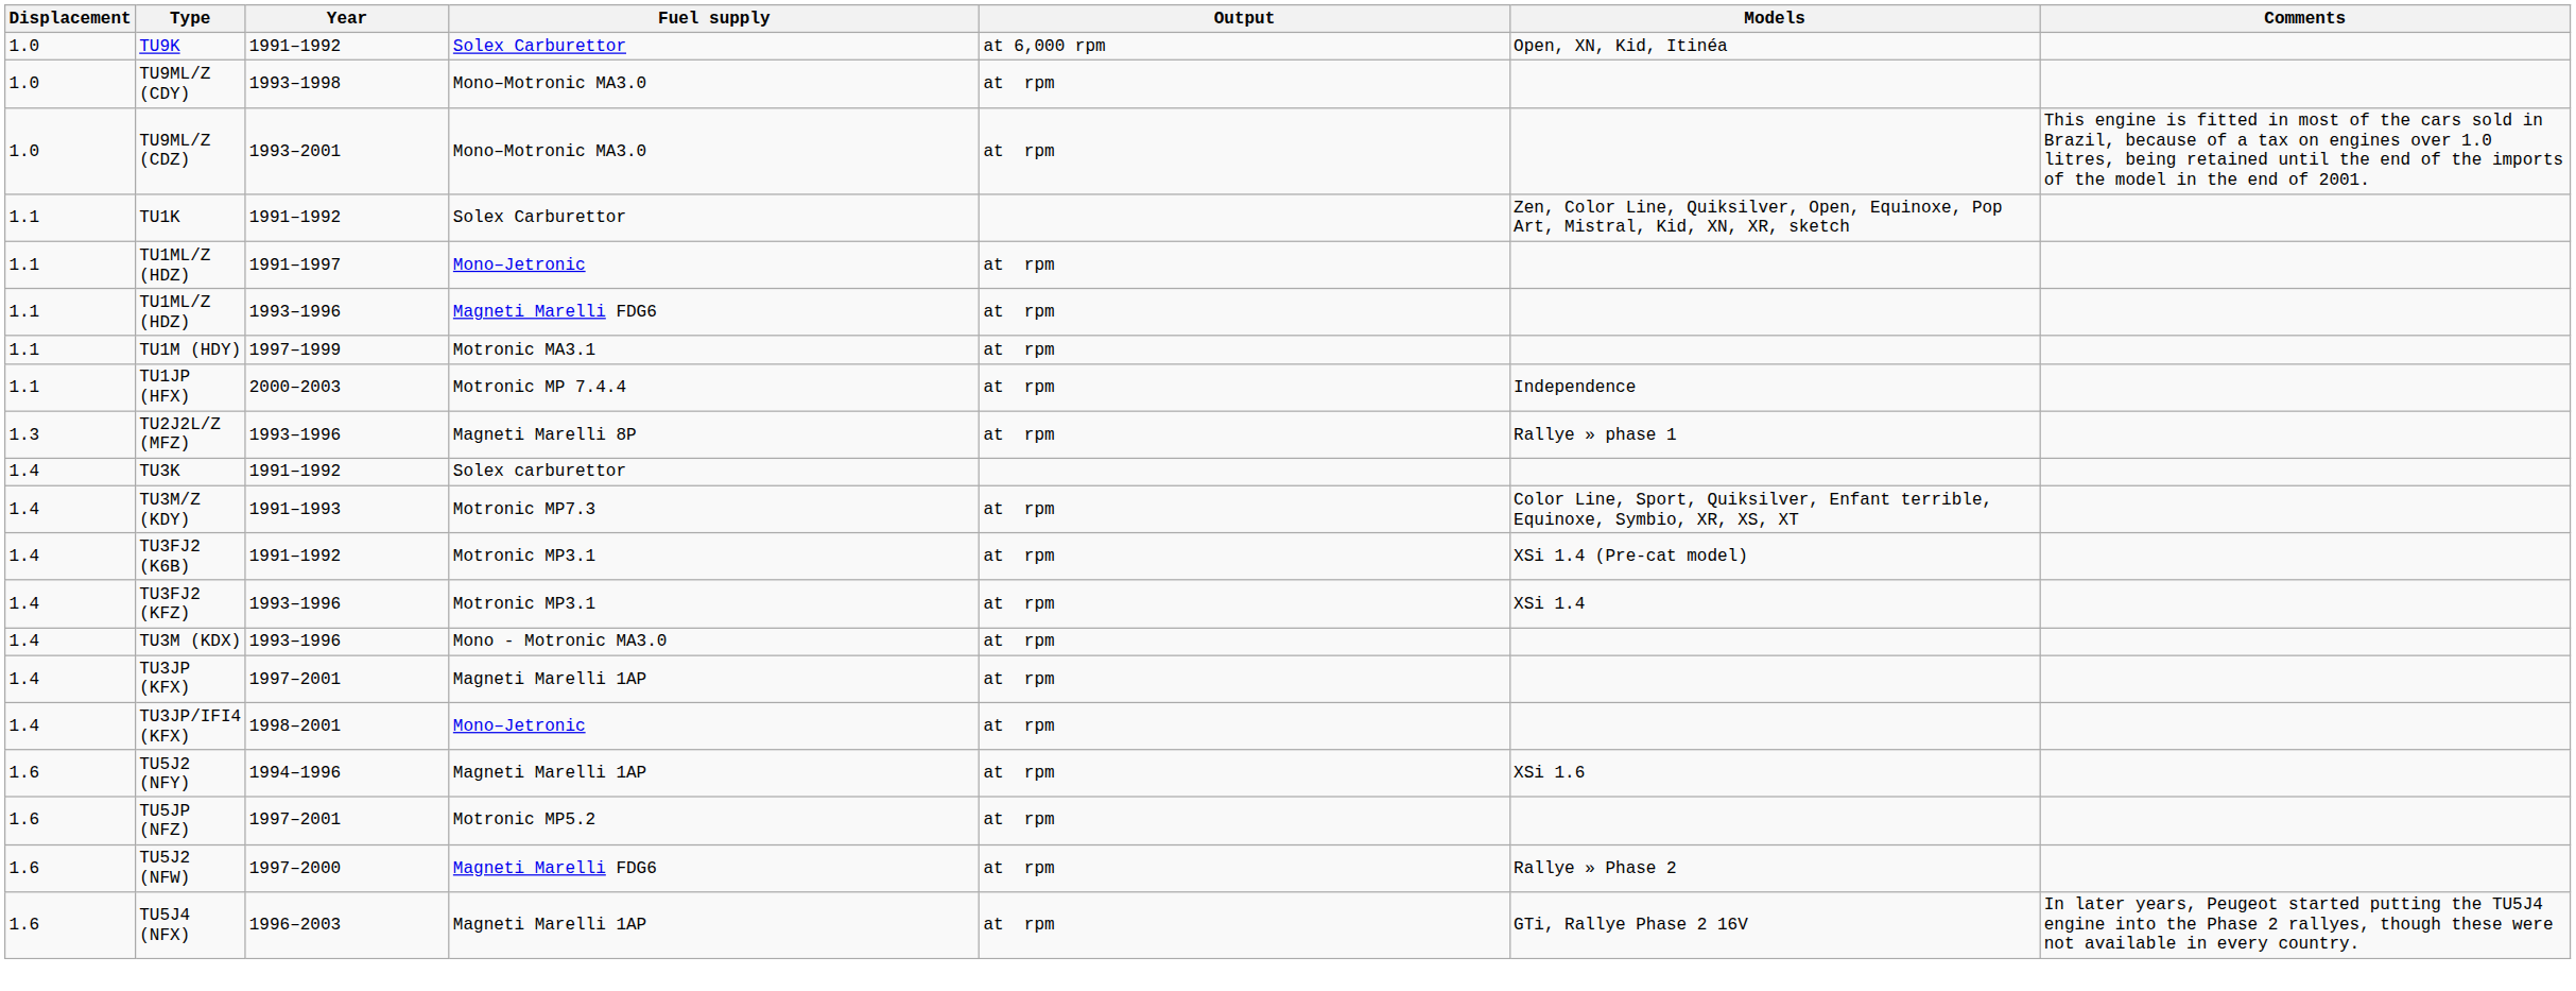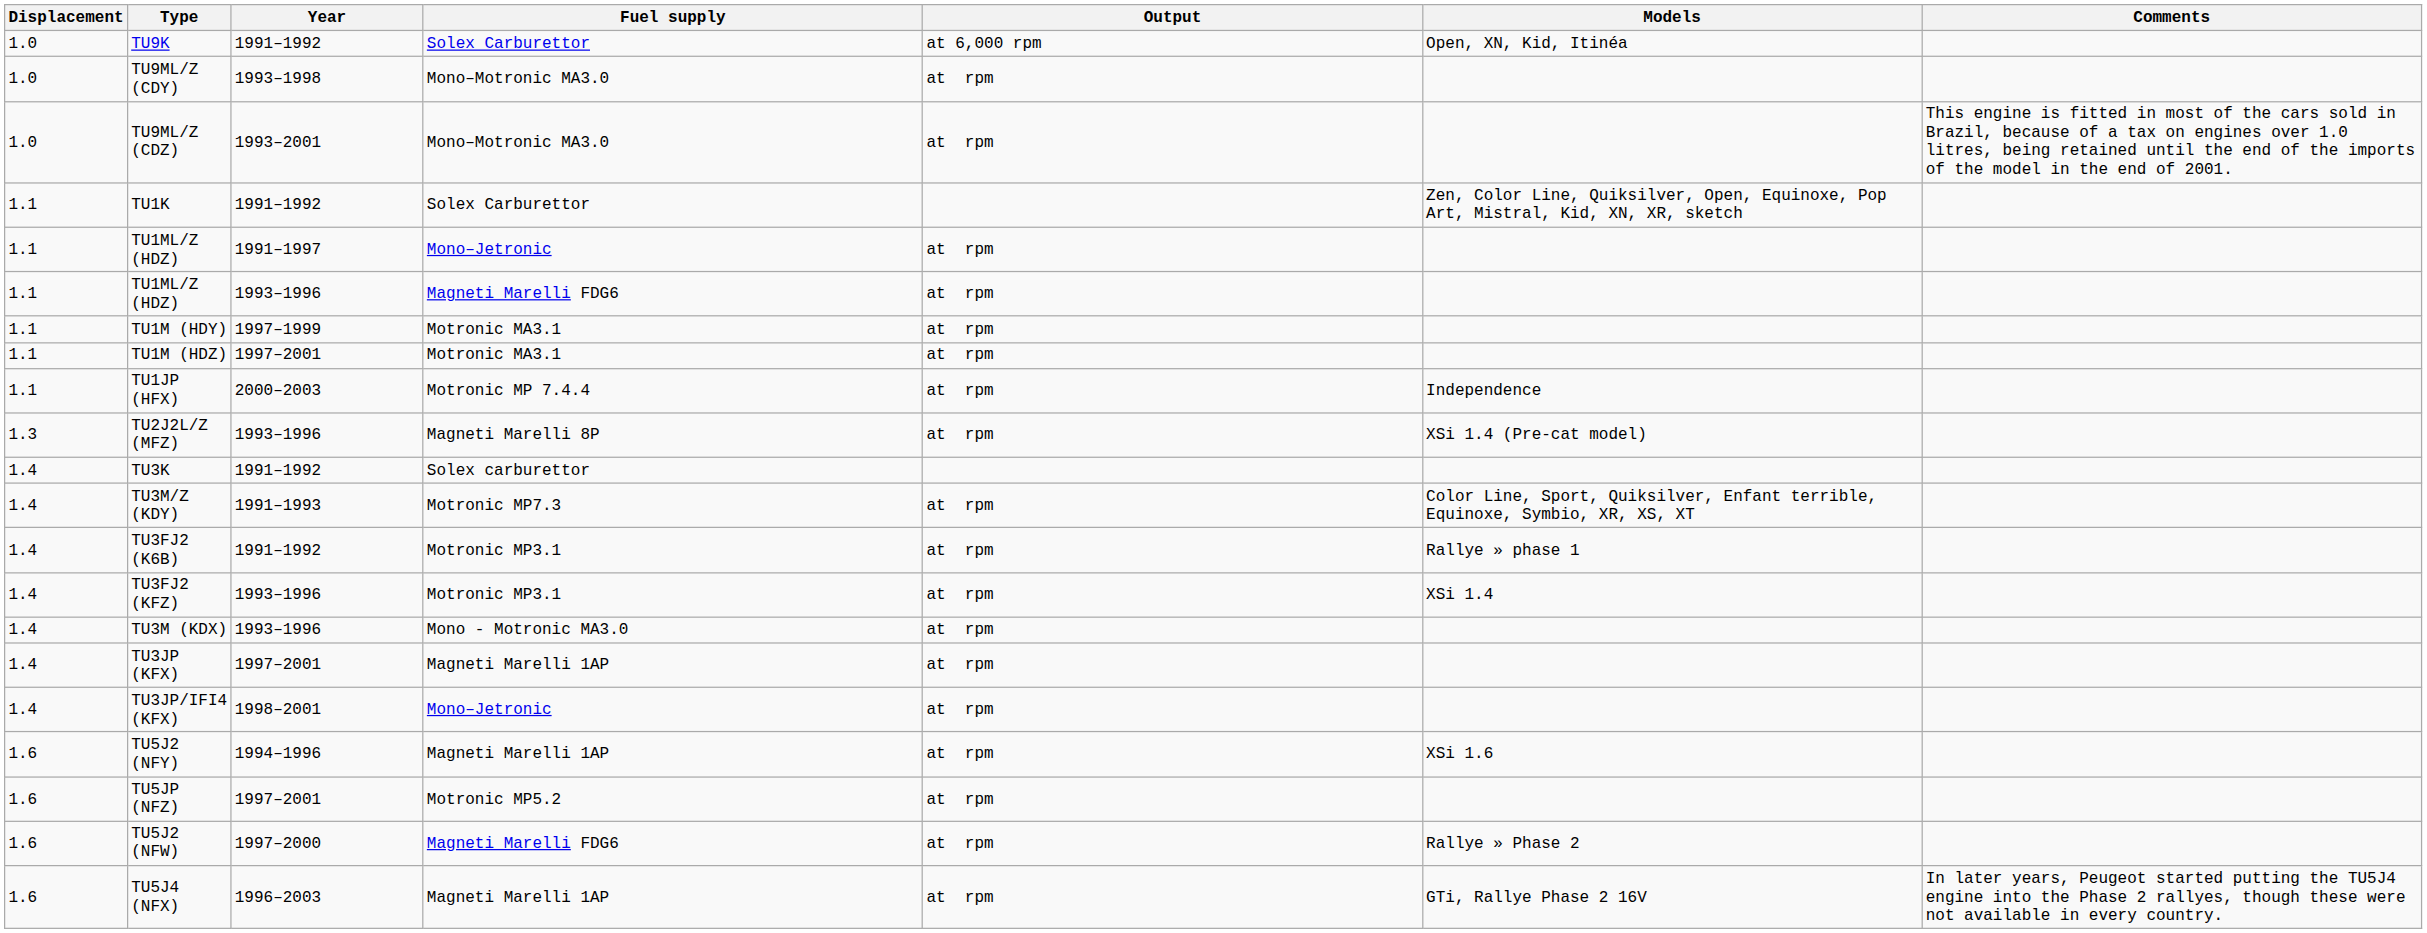+ row: 1.1 | TU1M (HDZ) | 1997–2001 | Motronic MA3.1 | at rpm
TU2J2L/Z (MFZ) | Models: Rallye » phase 1 -> XSi 1.4 (Pre-cat model)
TU3FJ2 (K6B) | Models: XSi 1.4 (Pre-cat model) -> Rallye » phase 1
